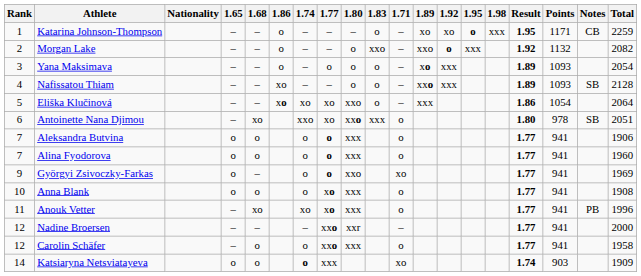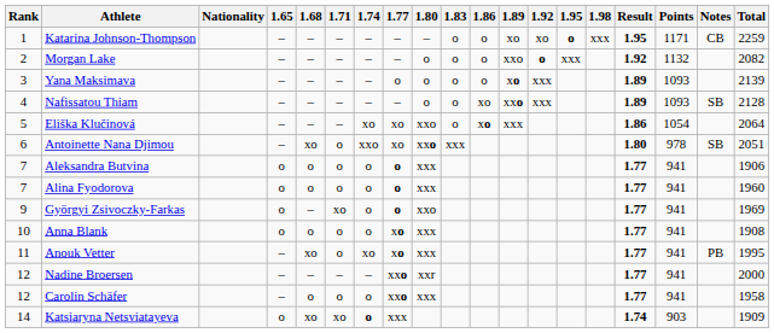columns swapped: 1.71 <-> 1.86
Morgan Lake | 1.83: xxo -> o
Yana Maksimava | Total: 2054 -> 2139
Anouk Vetter | Total: 1996 -> 1995
Katsiaryna Netsviatayeva | 1.68: o -> xo
